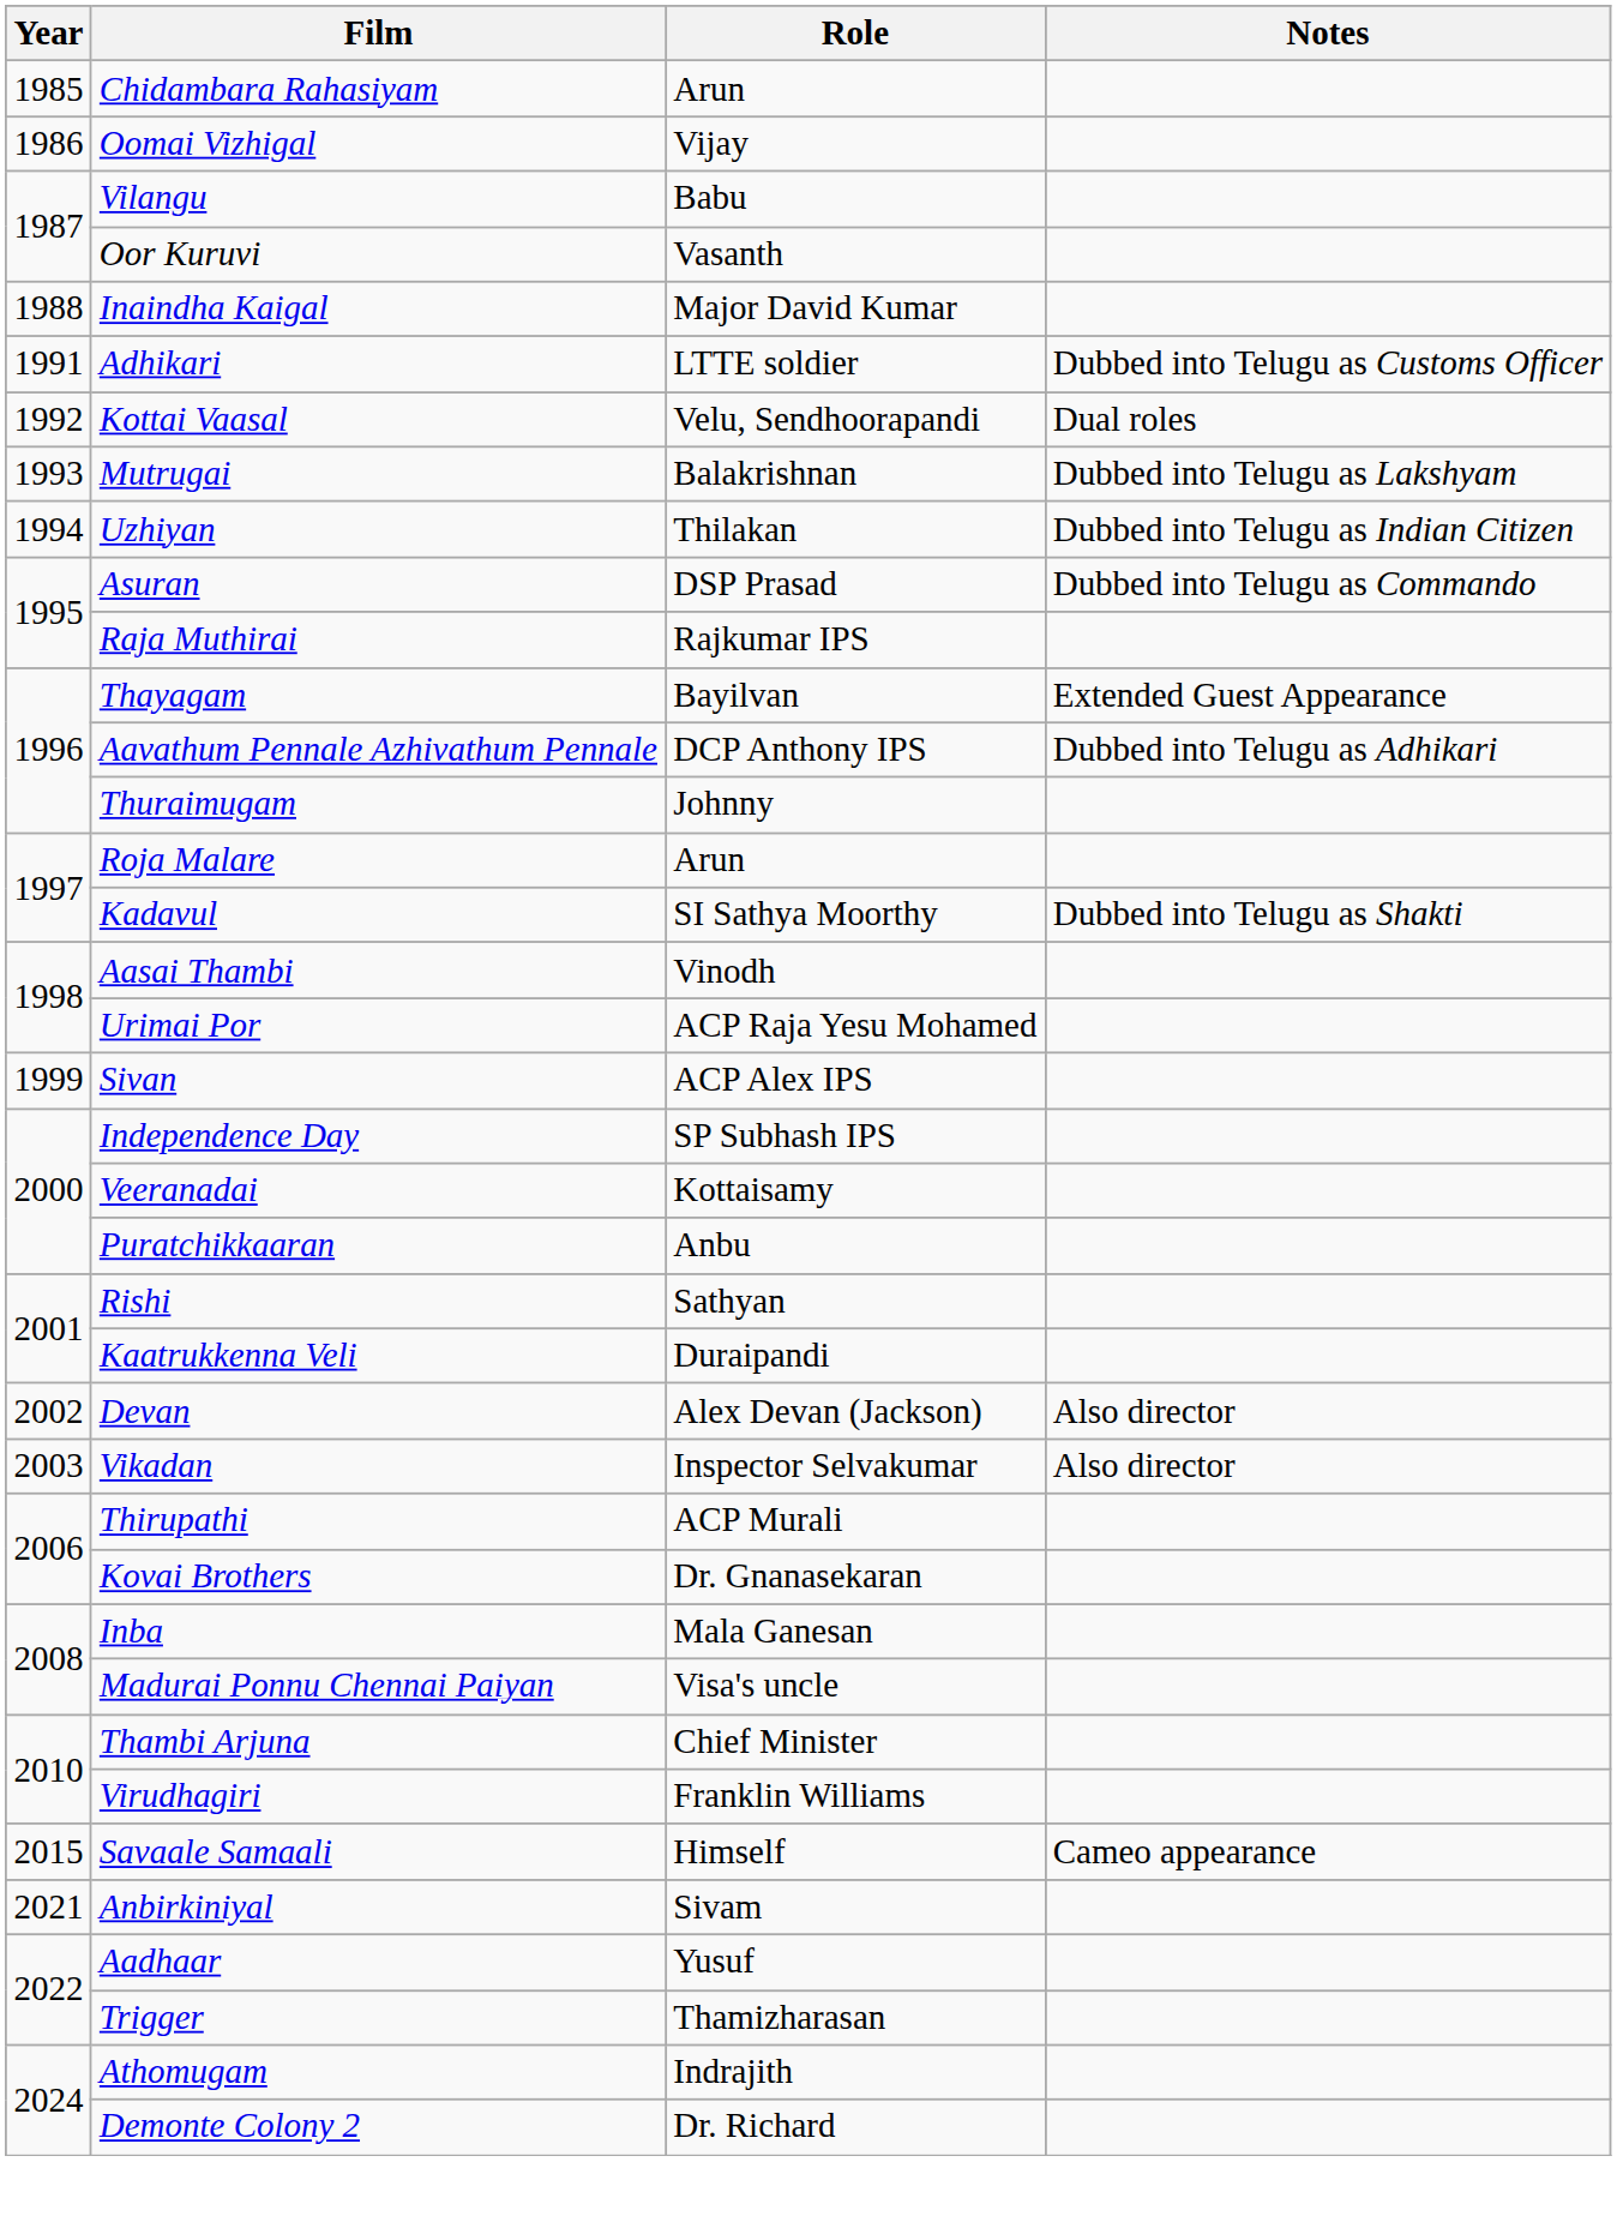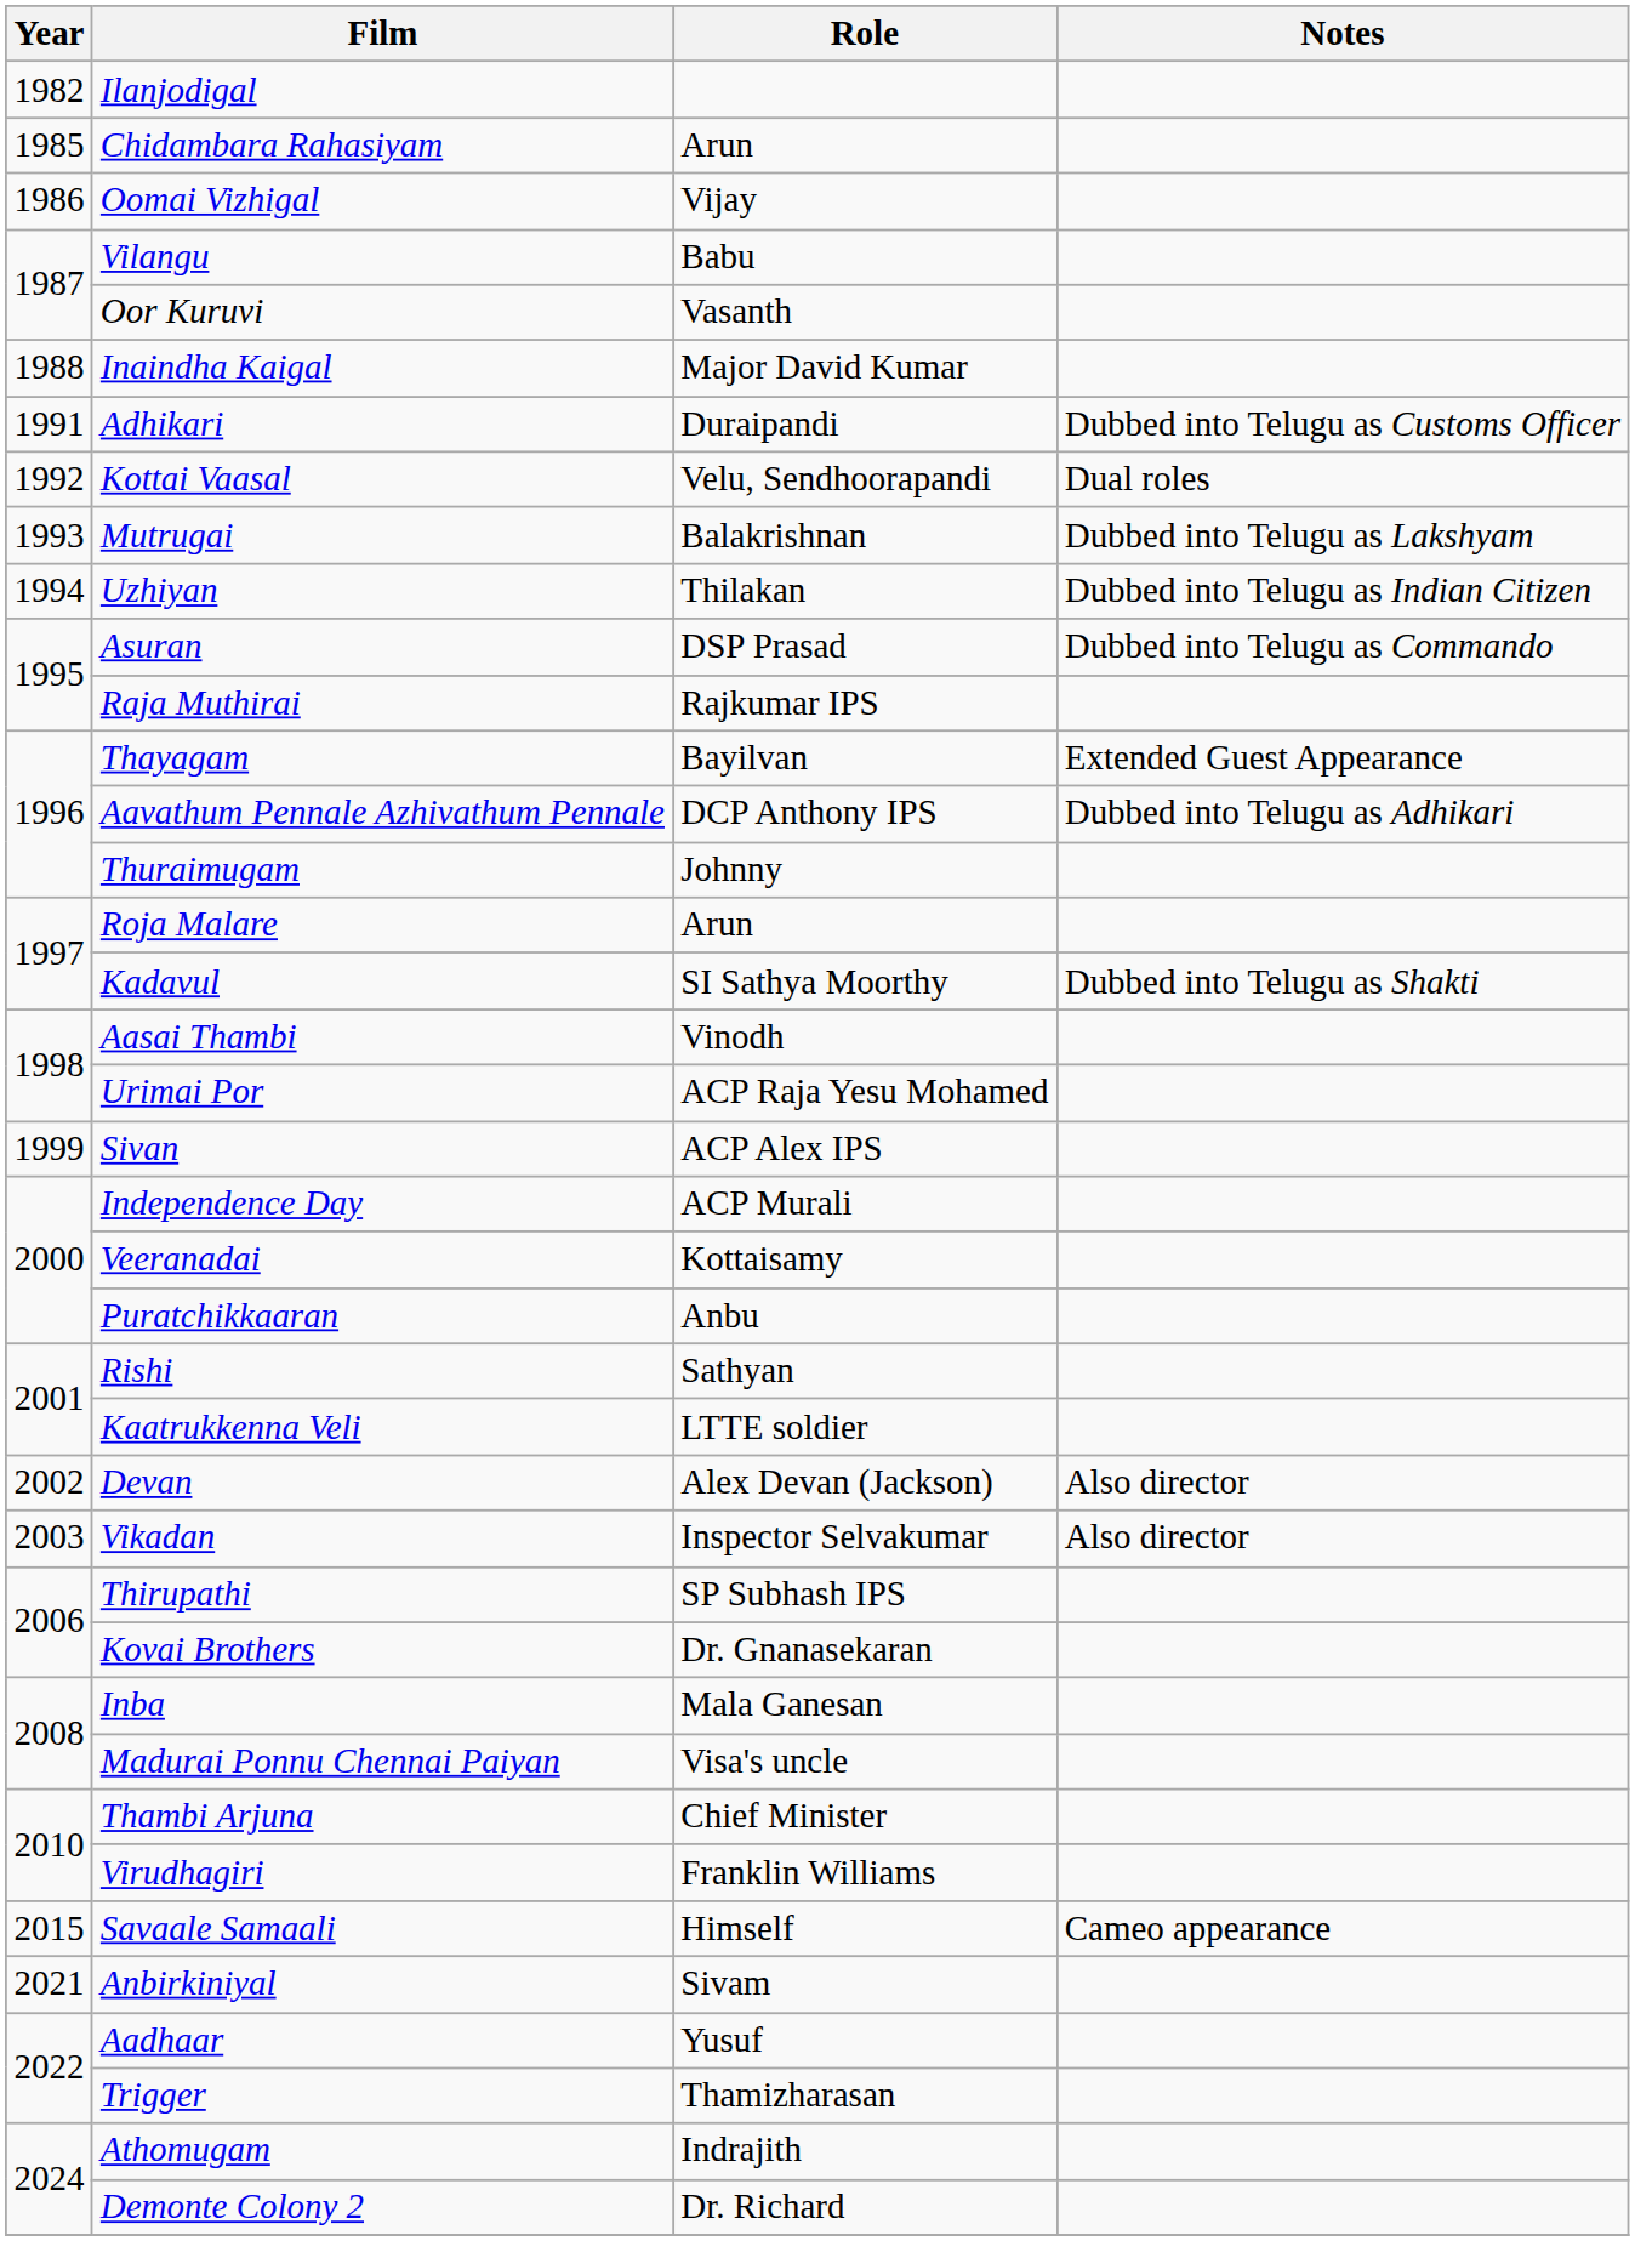+ row: 1982 | Ilanjodigal
Adhikari | Role: LTTE soldier -> Duraipandi
Independence Day | Role: SP Subhash IPS -> ACP Murali
Kaatrukkenna Veli | Role: Duraipandi -> LTTE soldier
Thirupathi | Role: ACP Murali -> SP Subhash IPS
